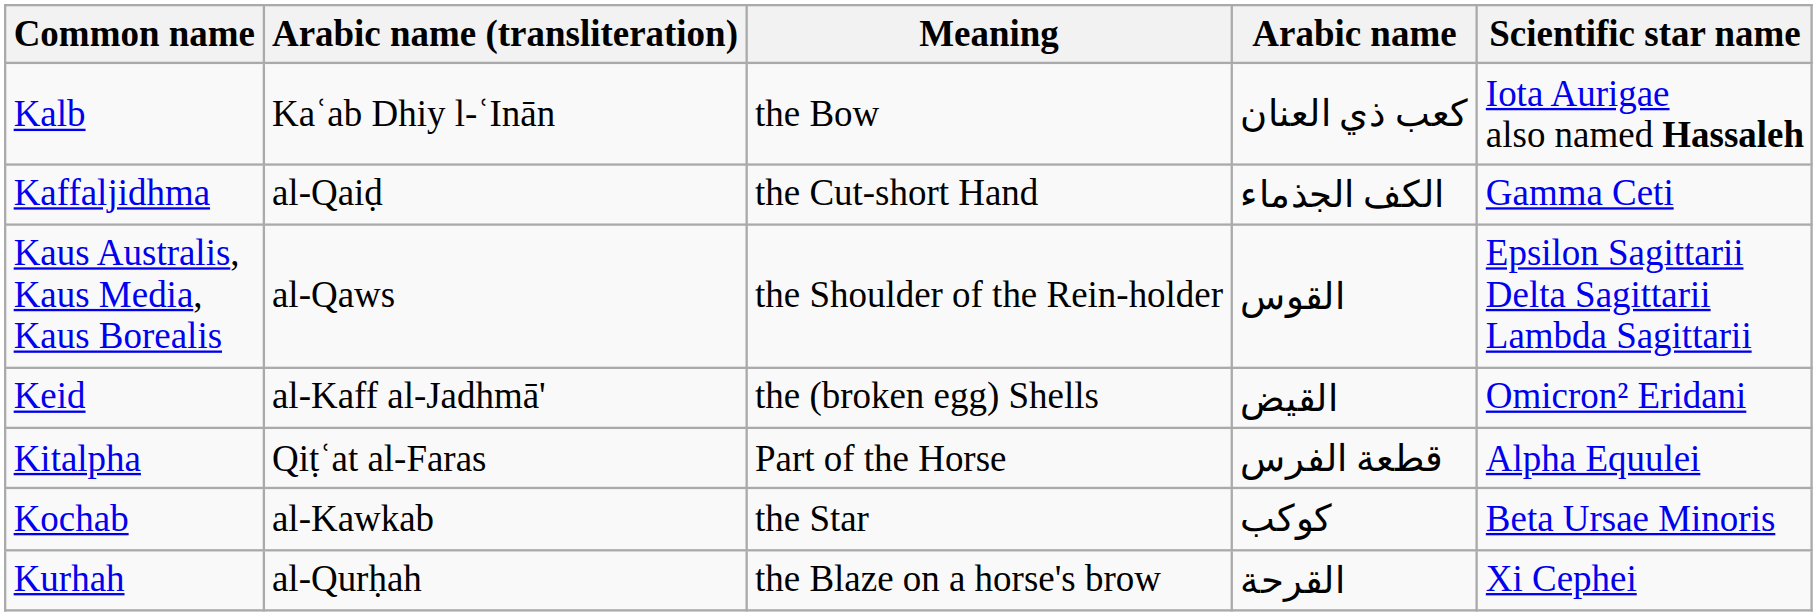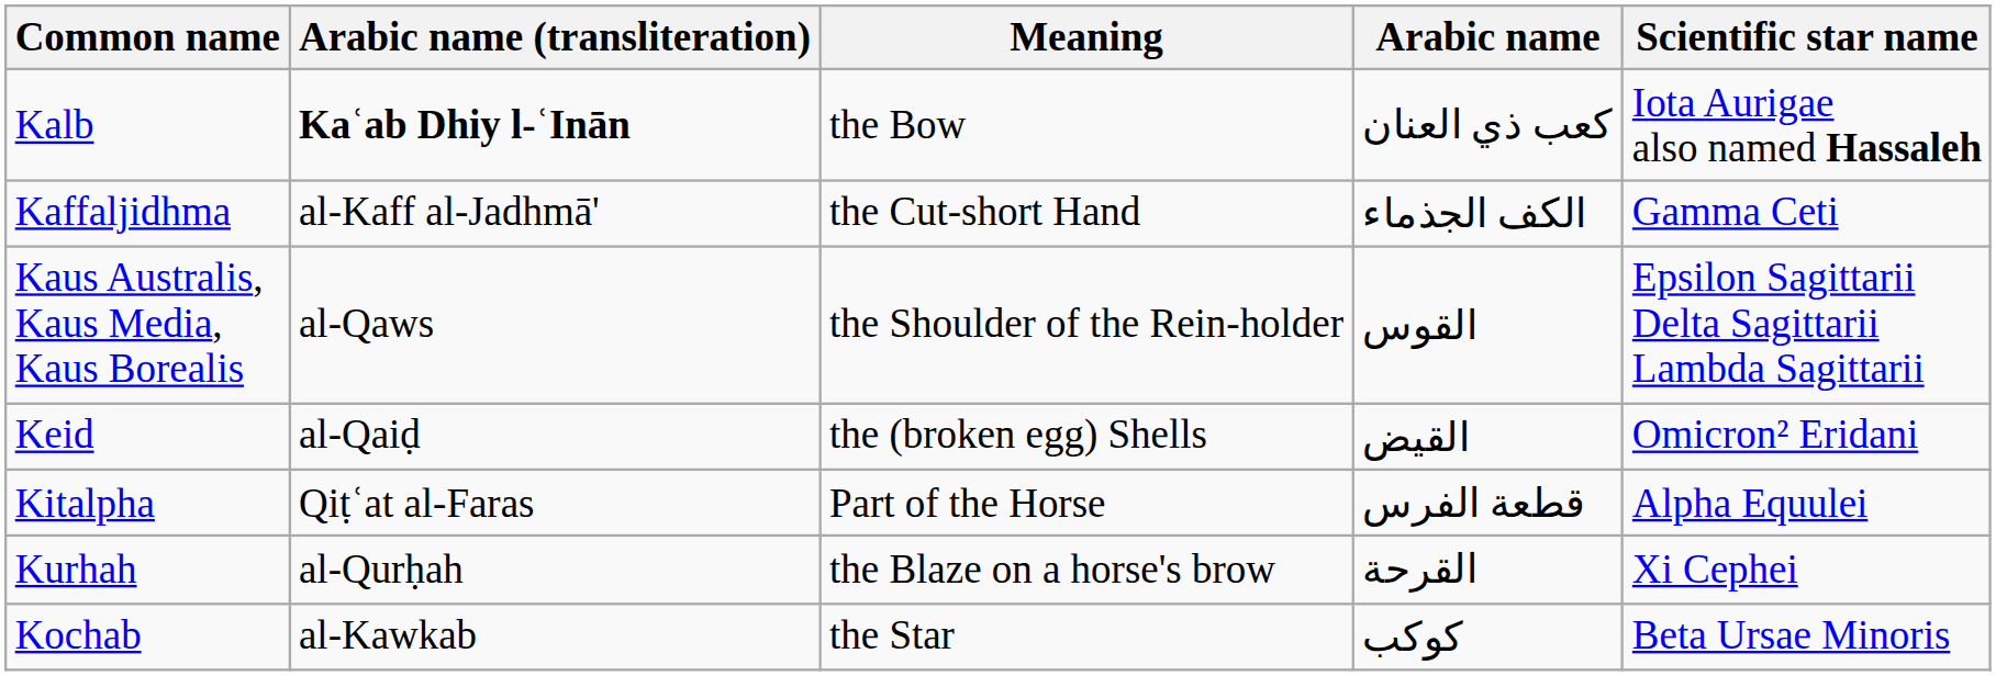Kalb | Arabic name (transliteration): normal -> bold
Kaffaljidhma | Arabic name (transliteration): al-Qaiḍ -> al-Kaff al-Jadhmā'
Keid | Arabic name (transliteration): al-Kaff al-Jadhmā' -> al-Qaiḍ
rows swapped: Kochab <-> Kurhah
